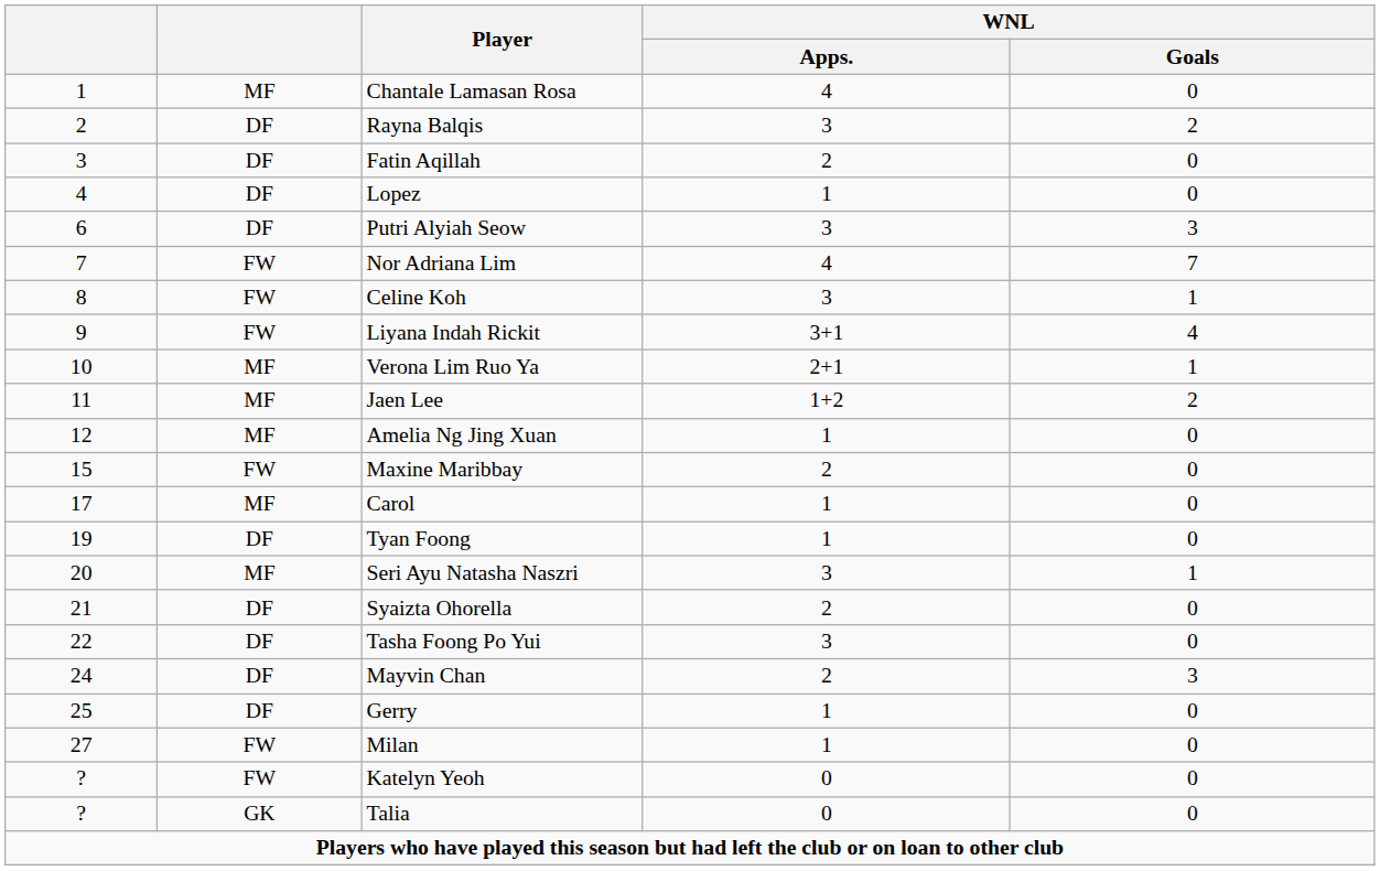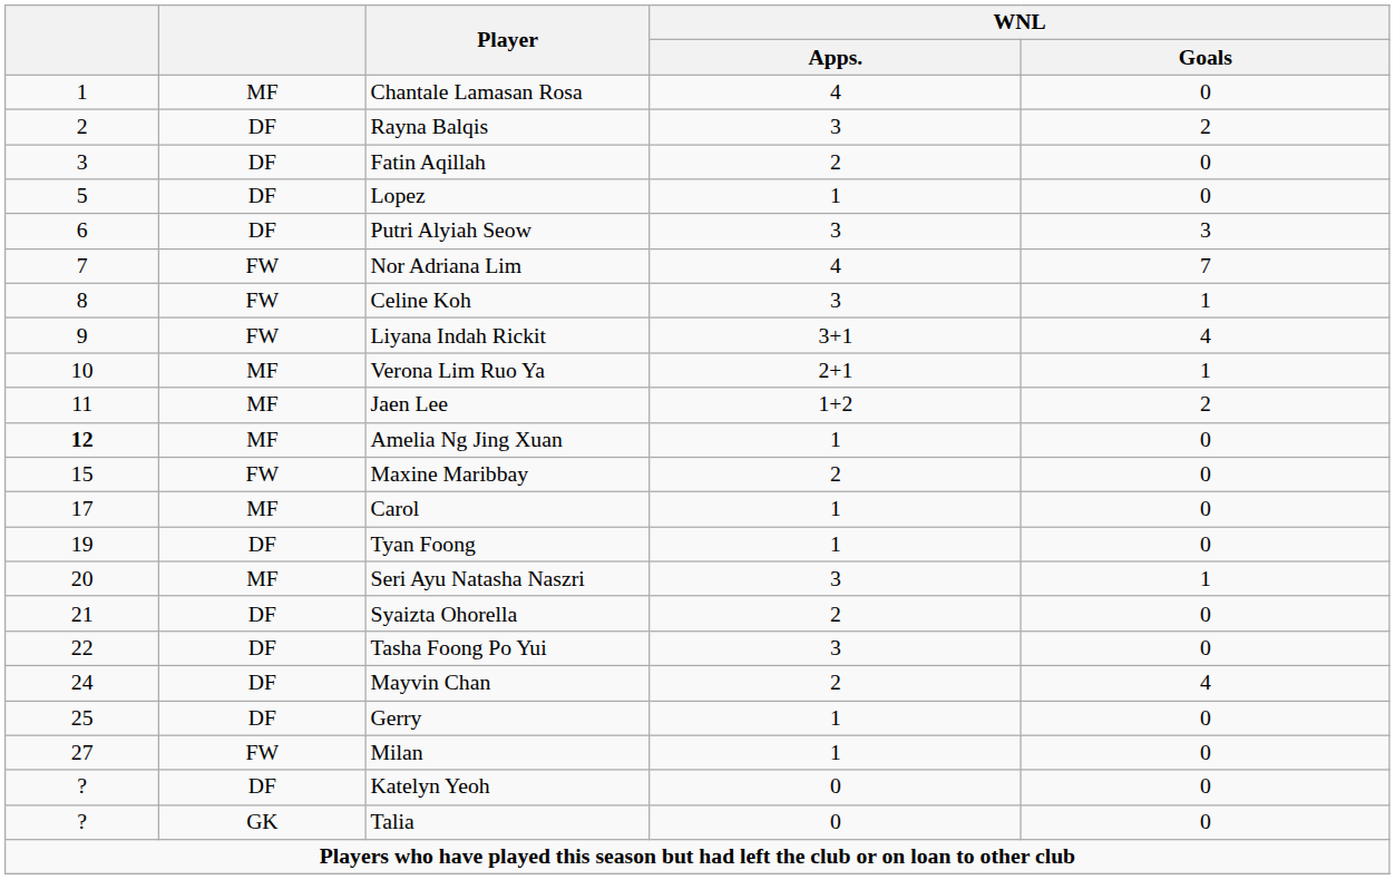Lopez | column 1: 4 -> 5
Amelia Ng Jing Xuan | column 1: normal -> bold
Mayvin Chan | WNL / Goals: 3 -> 4
Katelyn Yeoh | column 2: FW -> DF
